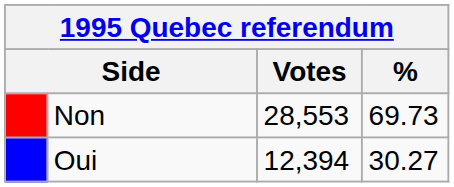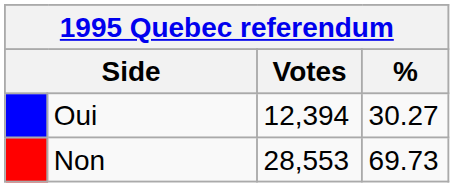rows swapped: Non <-> Oui
